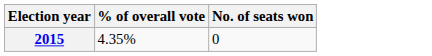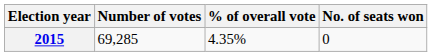+ column: Number of votes | 69,285
